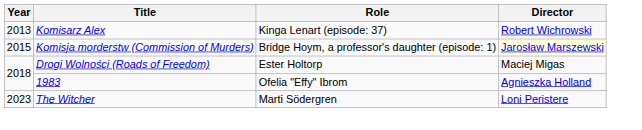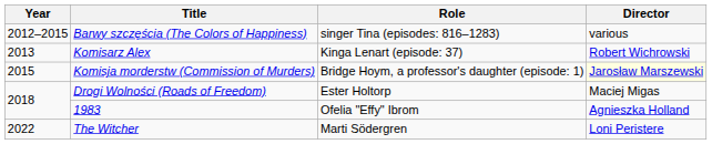+ row: 2012–2015 | Barwy szczęścia (The Colors of Happiness) | singer Tina (episodes: 816–1283) | various
The Witcher | Year: 2023 -> 2022
